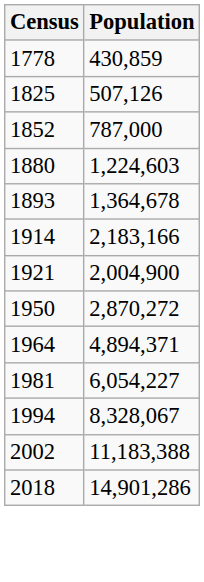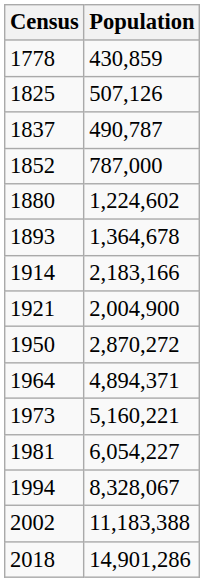+ row: 1837 | 490,787
1880 | Population: 1,224,603 -> 1,224,602
+ row: 1973 | 5,160,221
